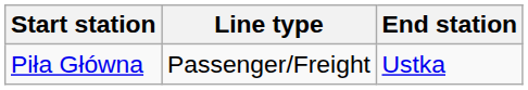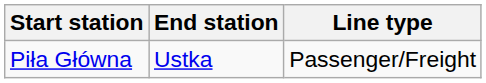columns swapped: End station <-> Line type
